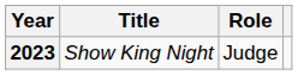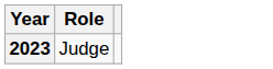- column: Title | Show King Night
